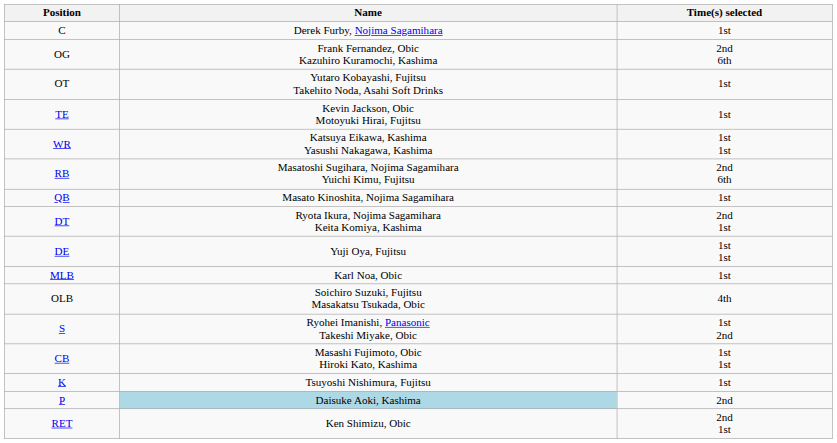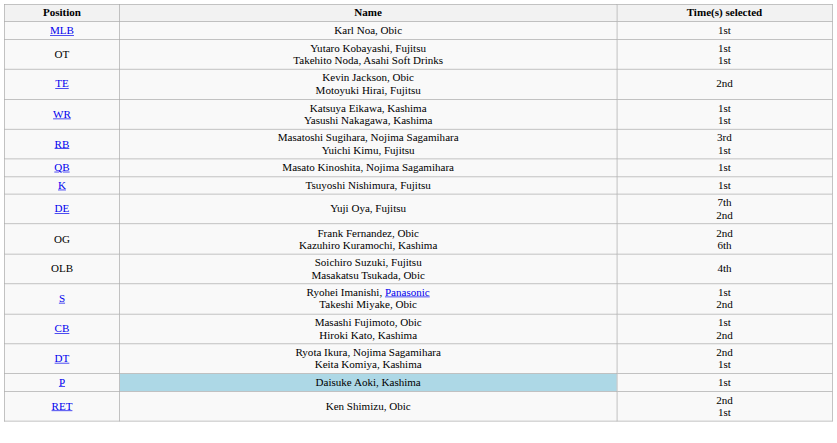- row: C | Derek Furby, Nojima Sagamihara | 1st
rows swapped: OG <-> MLB
OT | Time(s) selected: 1st -> 1st 1st
TE | Time(s) selected: 1st -> 2nd
RB | Time(s) selected: 2nd 6th -> 3rd 1st
rows swapped: DT <-> K
DE | Time(s) selected: 1st 1st -> 7th 2nd
CB | Time(s) selected: 1st 1st -> 1st 2nd
P | Time(s) selected: 2nd -> 1st
